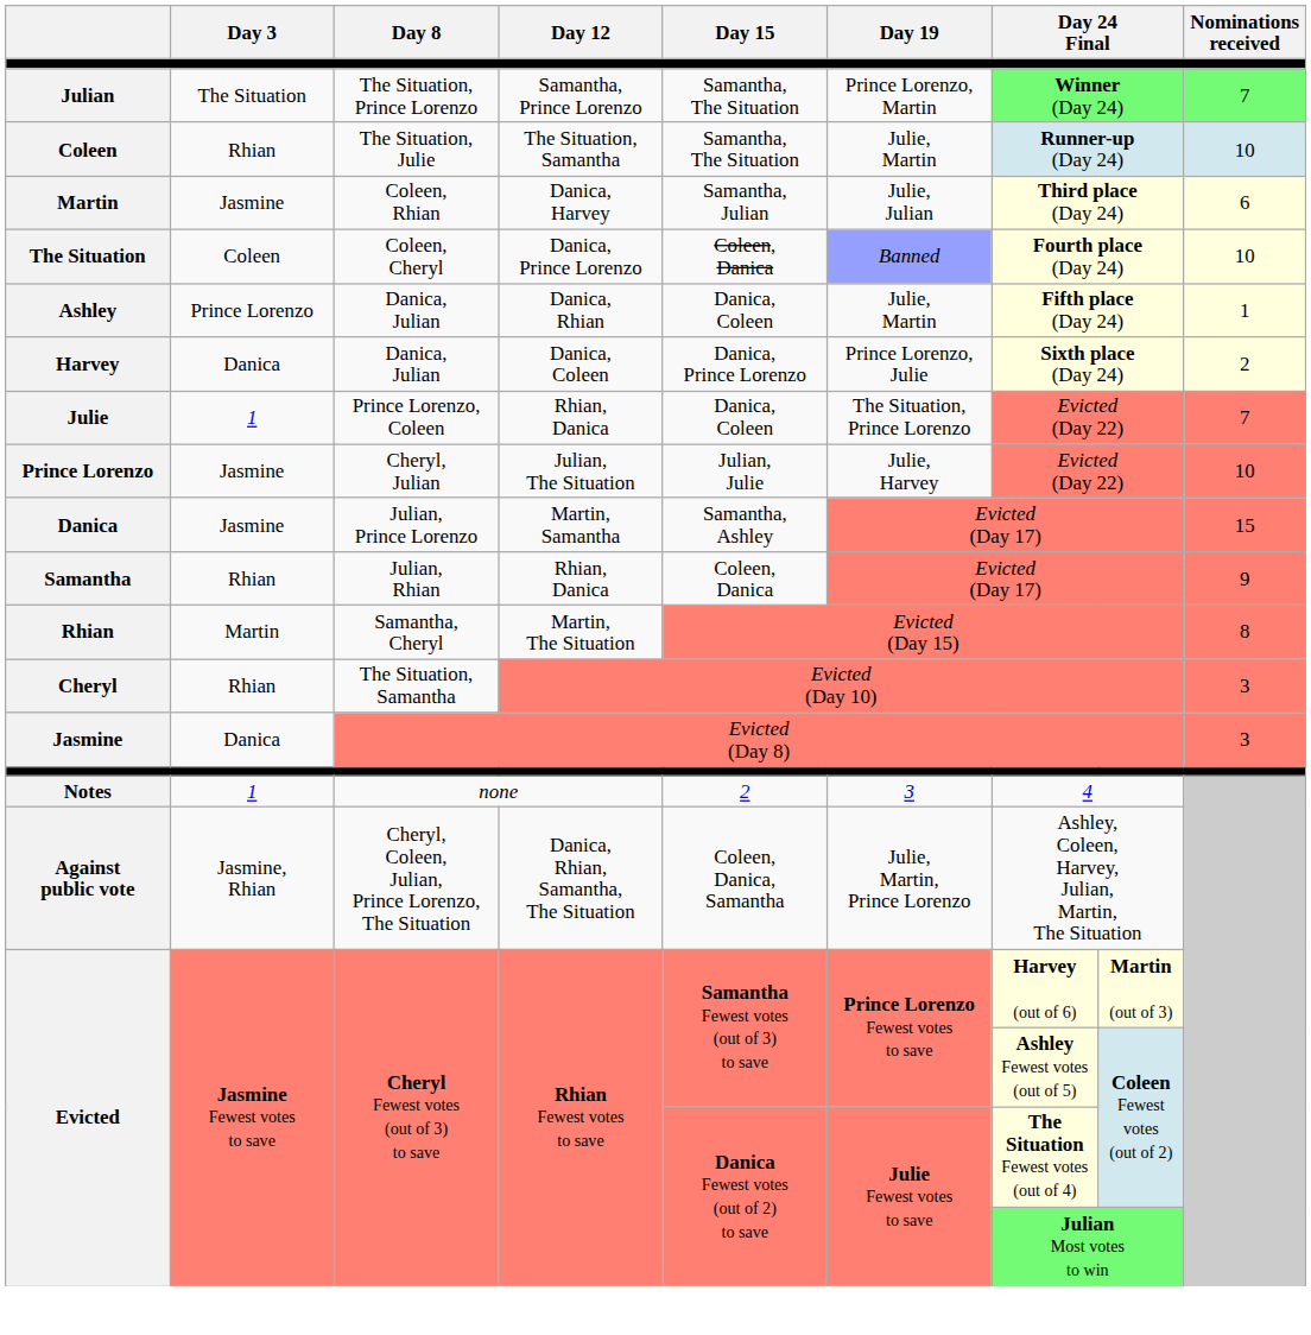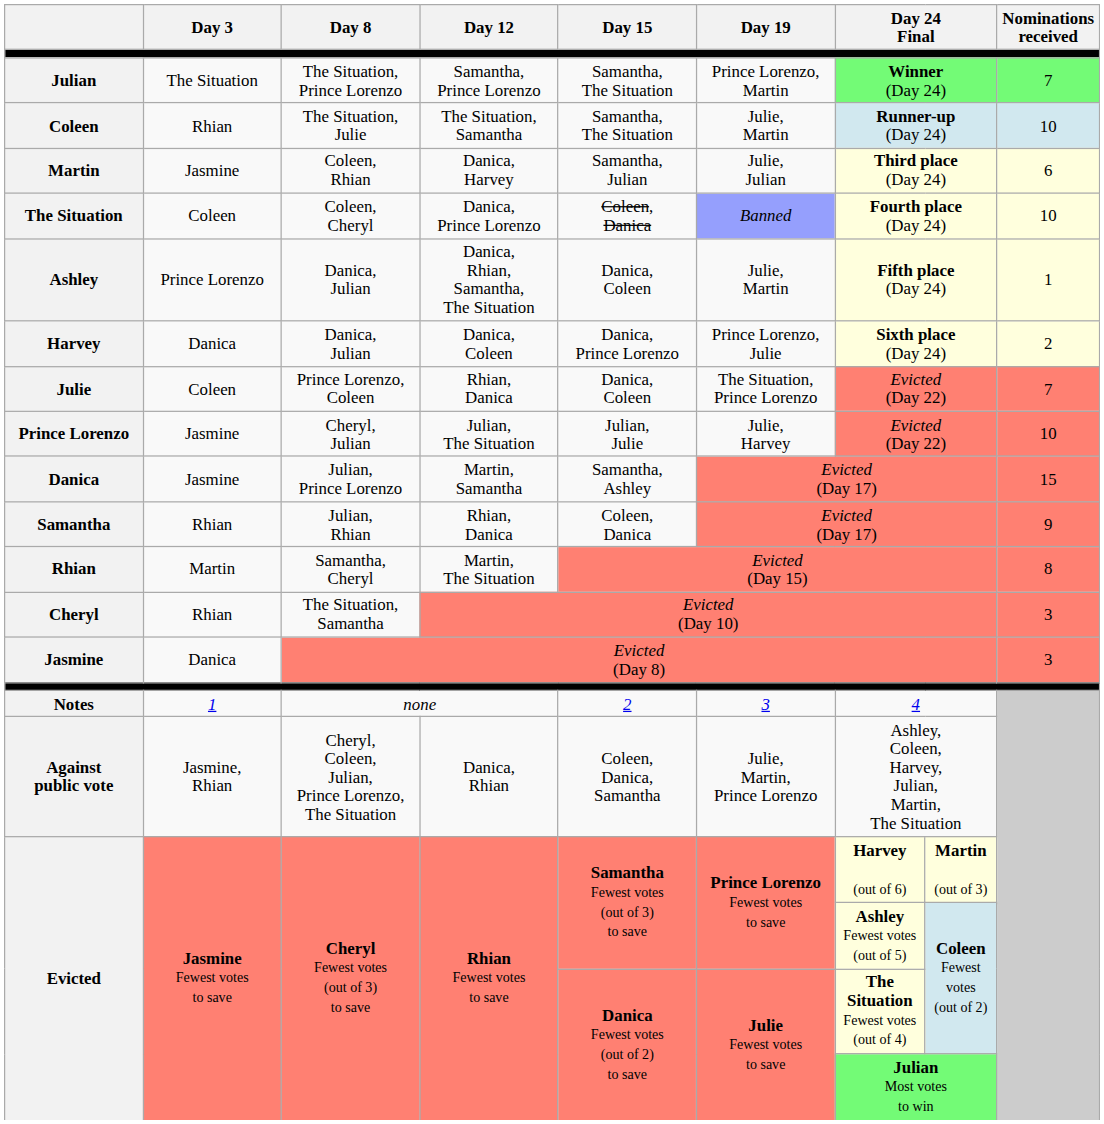Ashley | Day 12: Danica, Rhian -> Danica, Rhian, Samantha, The Situation
Julie | Day 3: 1 -> Coleen
Against public vote | Day 12: Danica, Rhian, Samantha, The Situation -> Danica, Rhian
